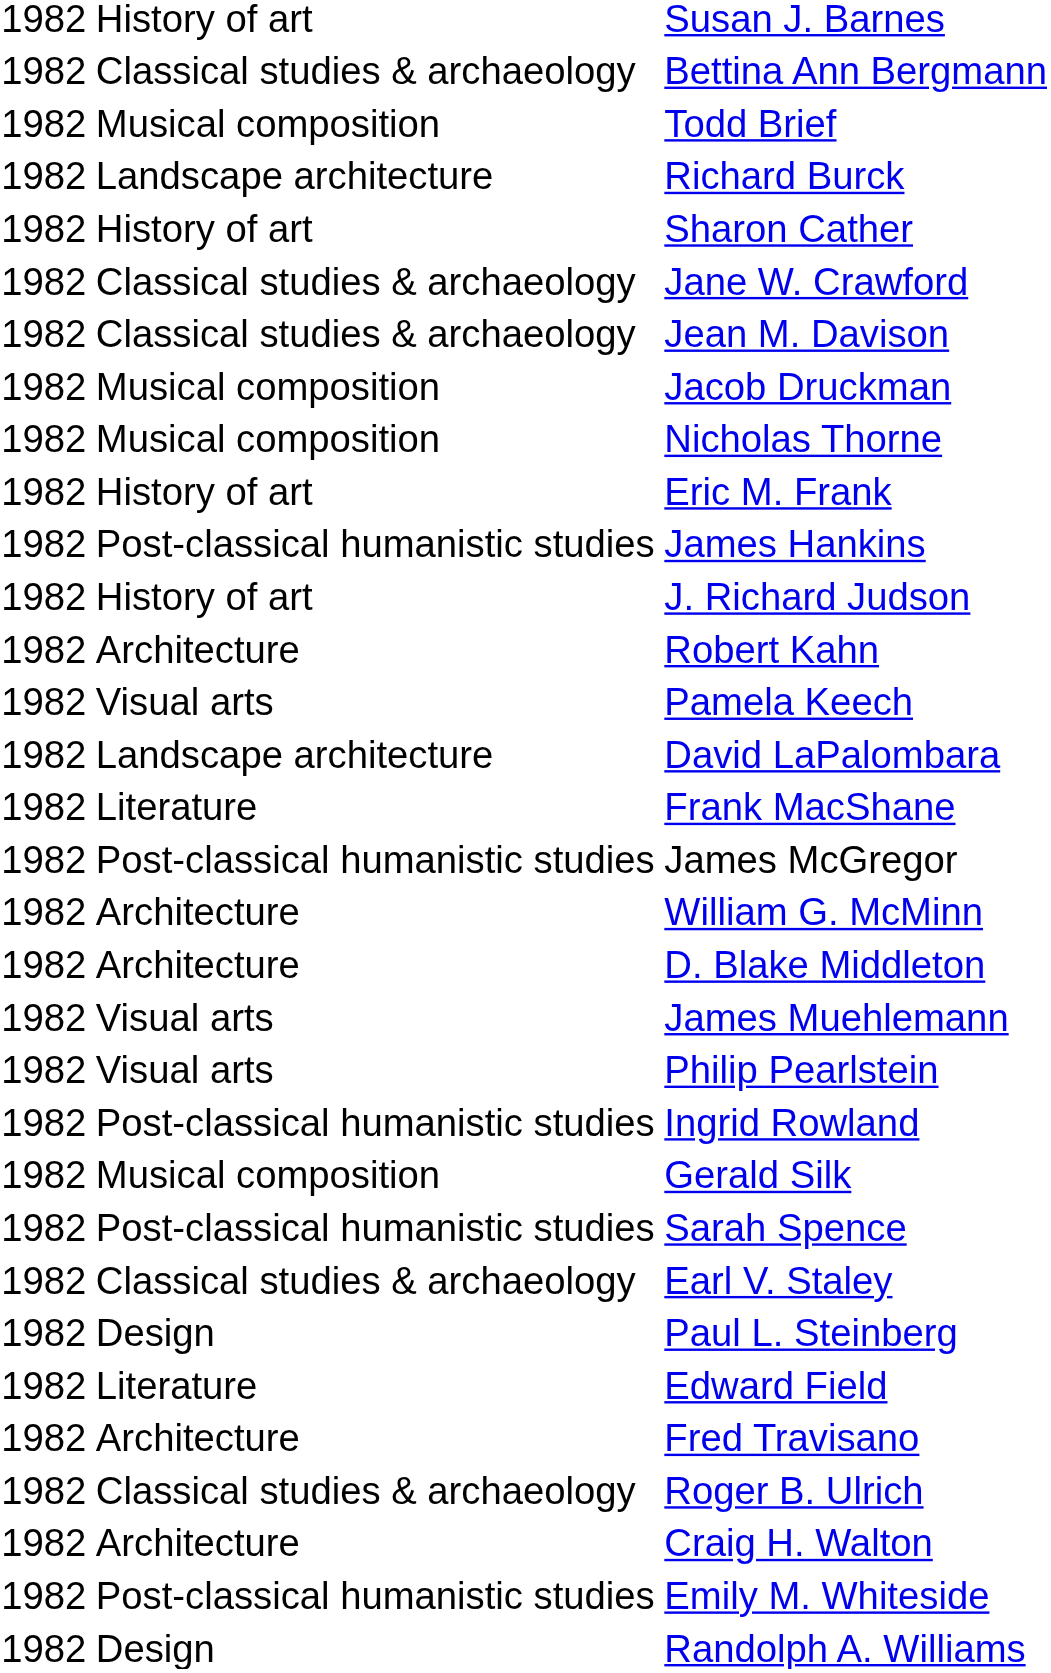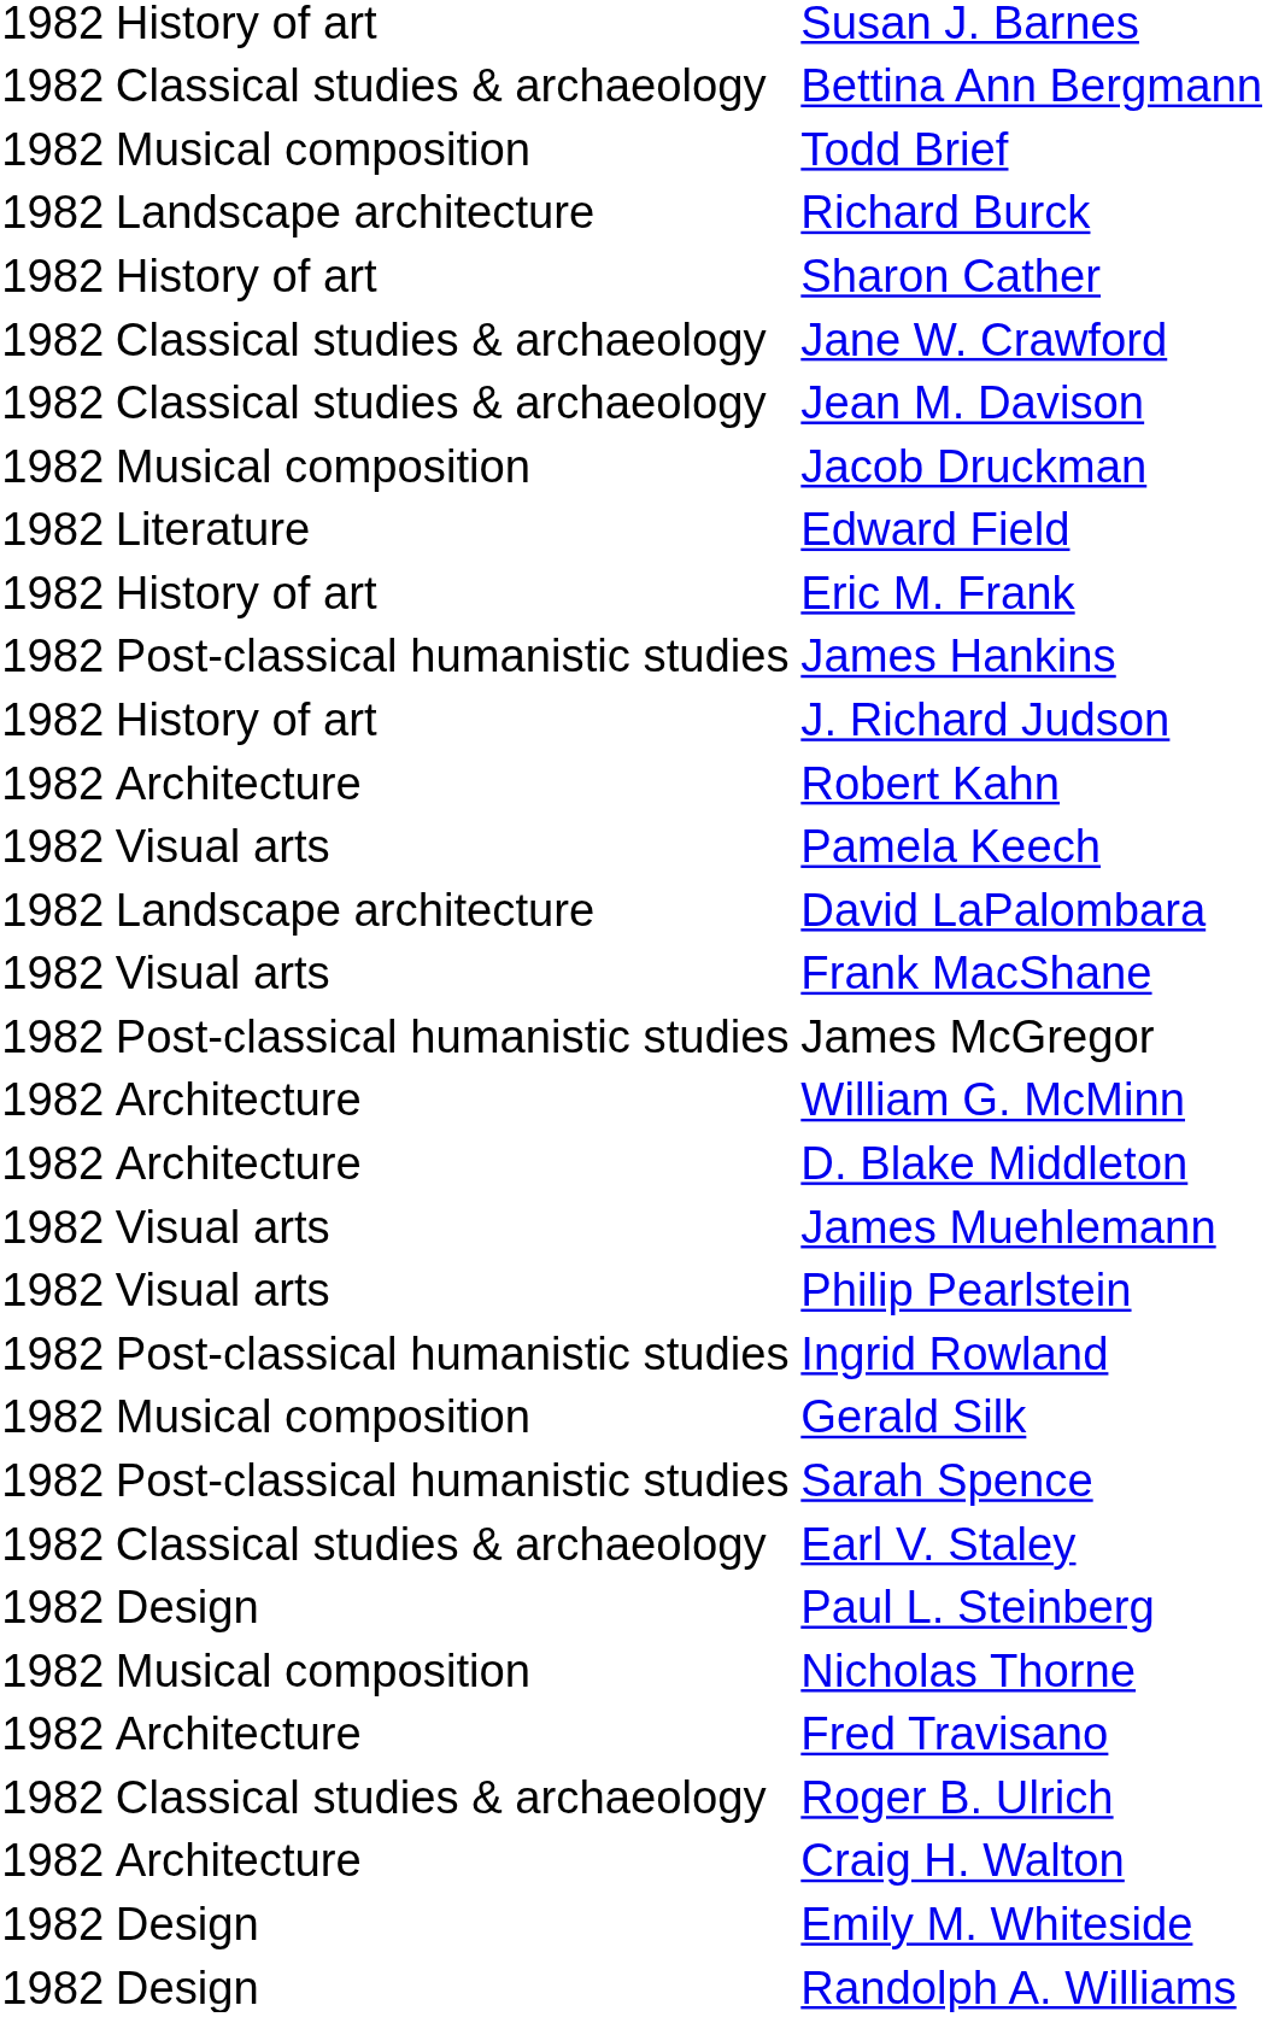rows swapped: Edward Field <-> Nicholas Thorne
Frank MacShane | column 2: Literature -> Visual arts
Emily M. Whiteside | column 2: Post-classical humanistic studies -> Design
